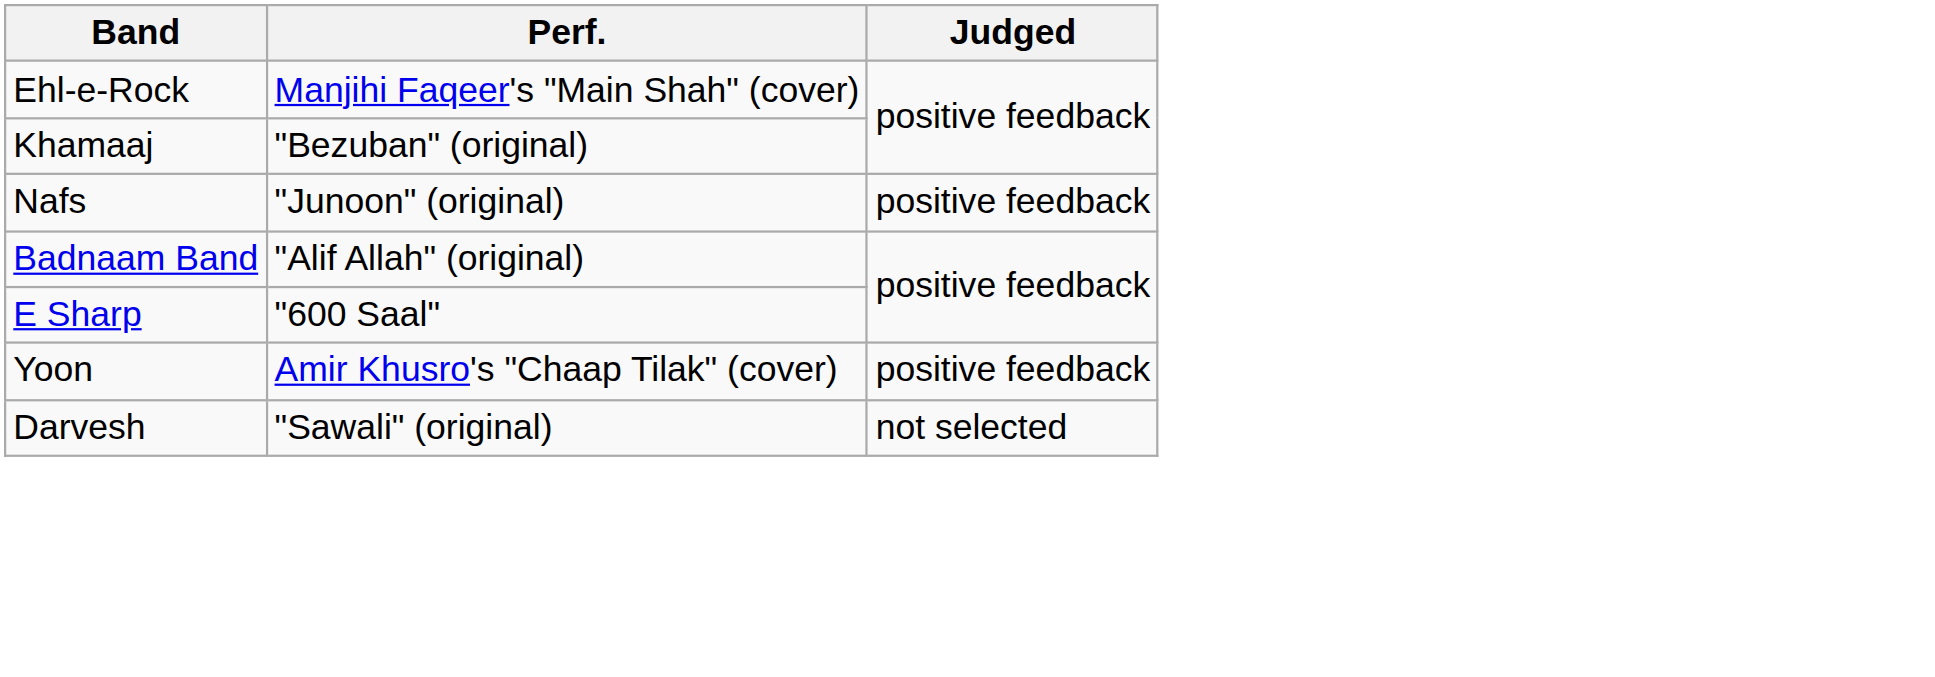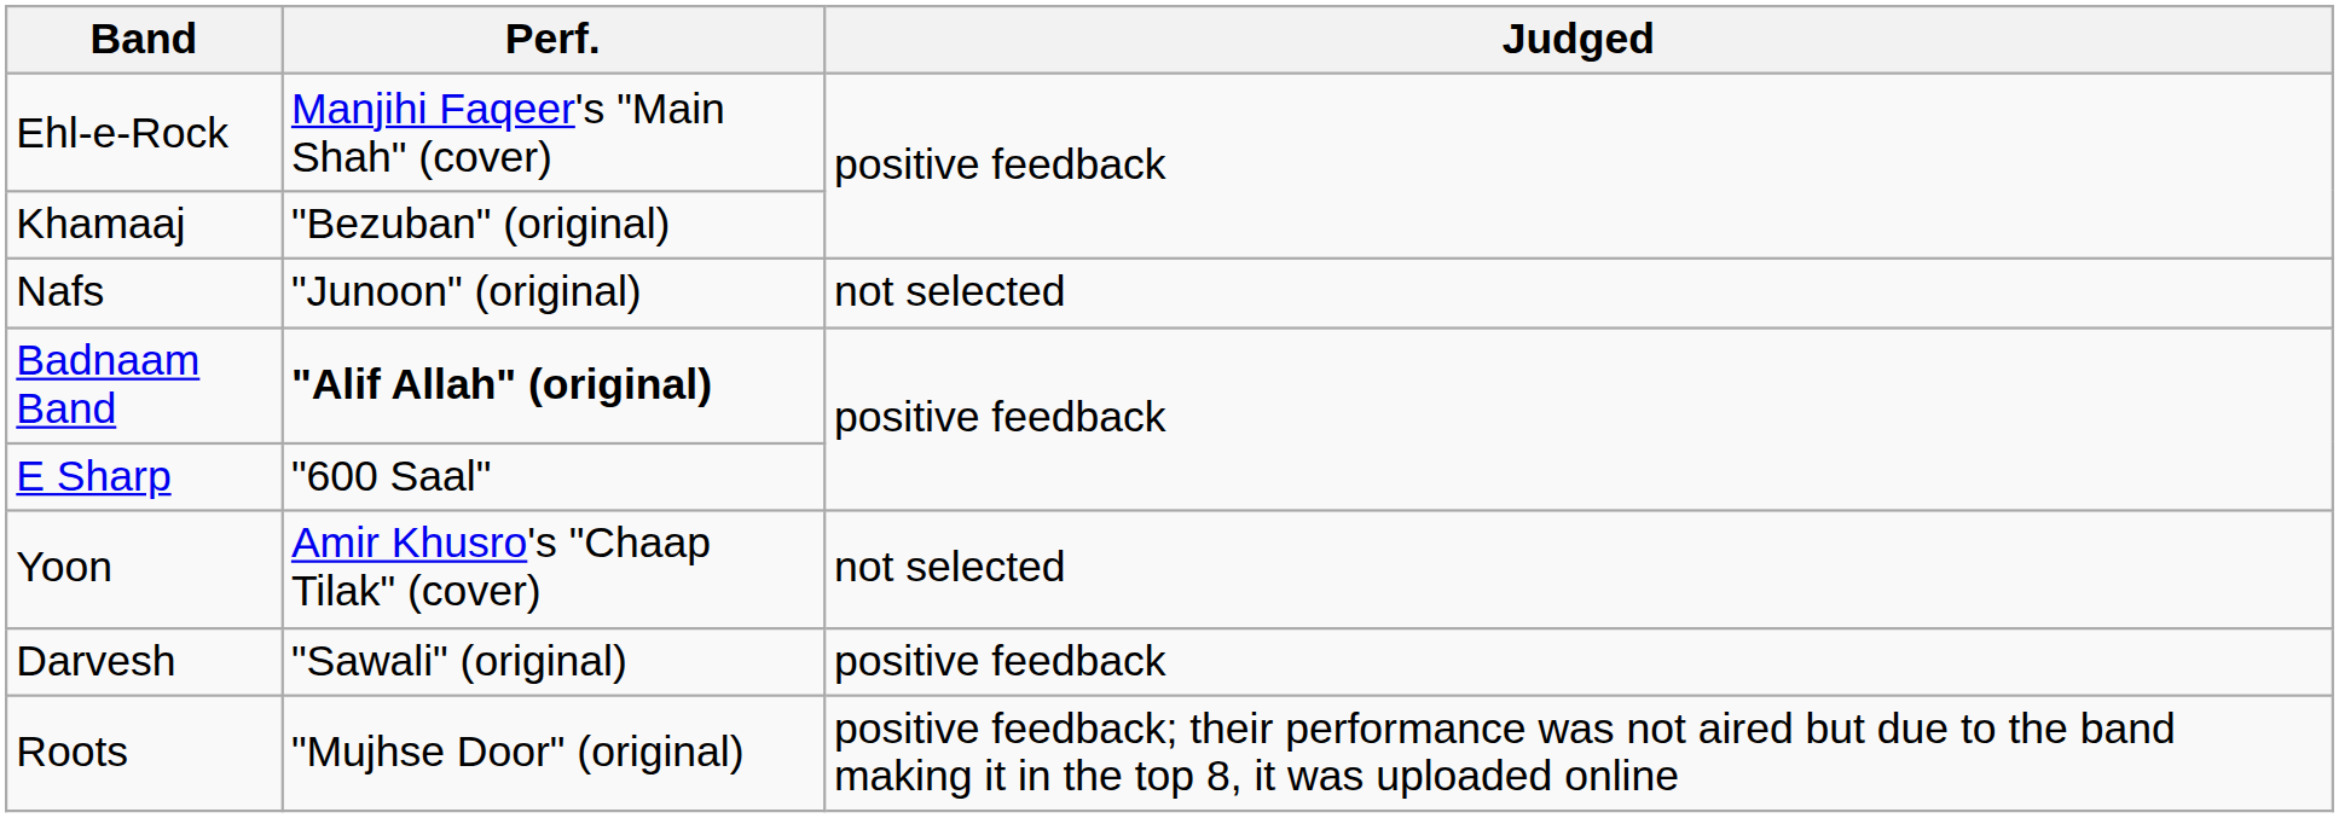Nafs | Judged: positive feedback -> not selected
Badnaam Band | Perf.: normal -> bold
Yoon | Judged: positive feedback -> not selected
Darvesh | Judged: not selected -> positive feedback
+ row: Roots | "Mujhse Door" (original) | positive feedback; their performance was not aired but due to the band making it in the top 8, it was uploaded online
